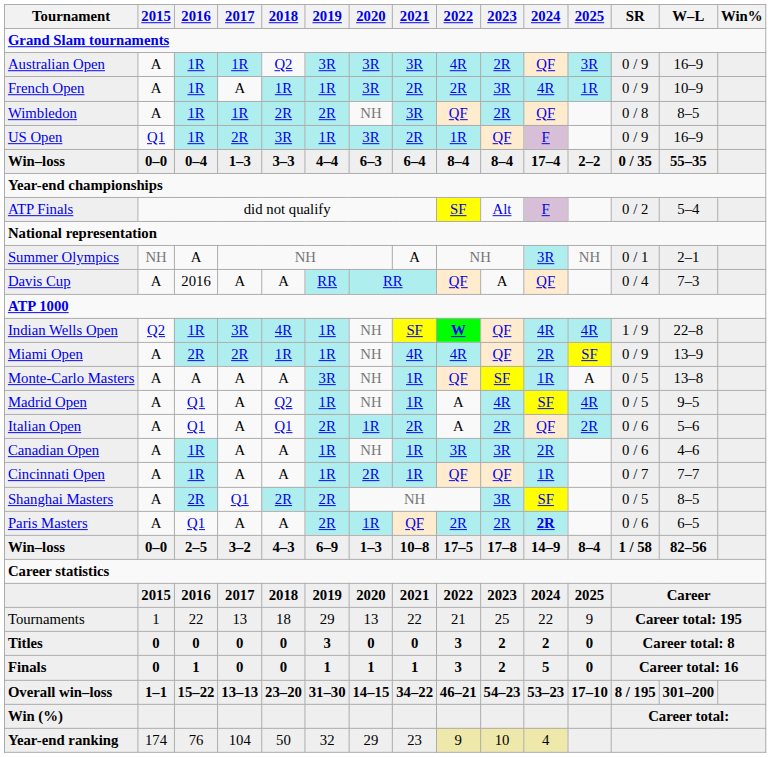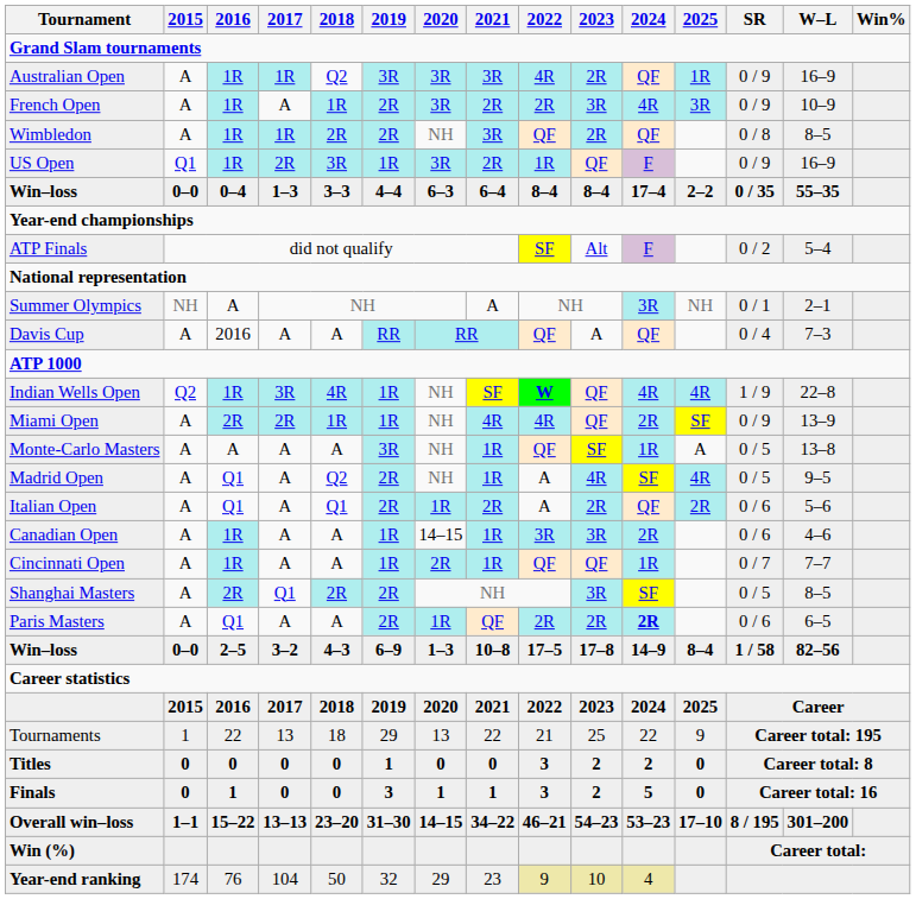Australian Open | 2025: 3R -> 1R
French Open | 2019: 1R -> 2R
French Open | 2025: 1R -> 3R
Madrid Open | 2019: 1R -> 2R
Canadian Open | 2020: NH -> 14–15
Titles | 2019: 3 -> 1
Finals | 2019: 1 -> 3
